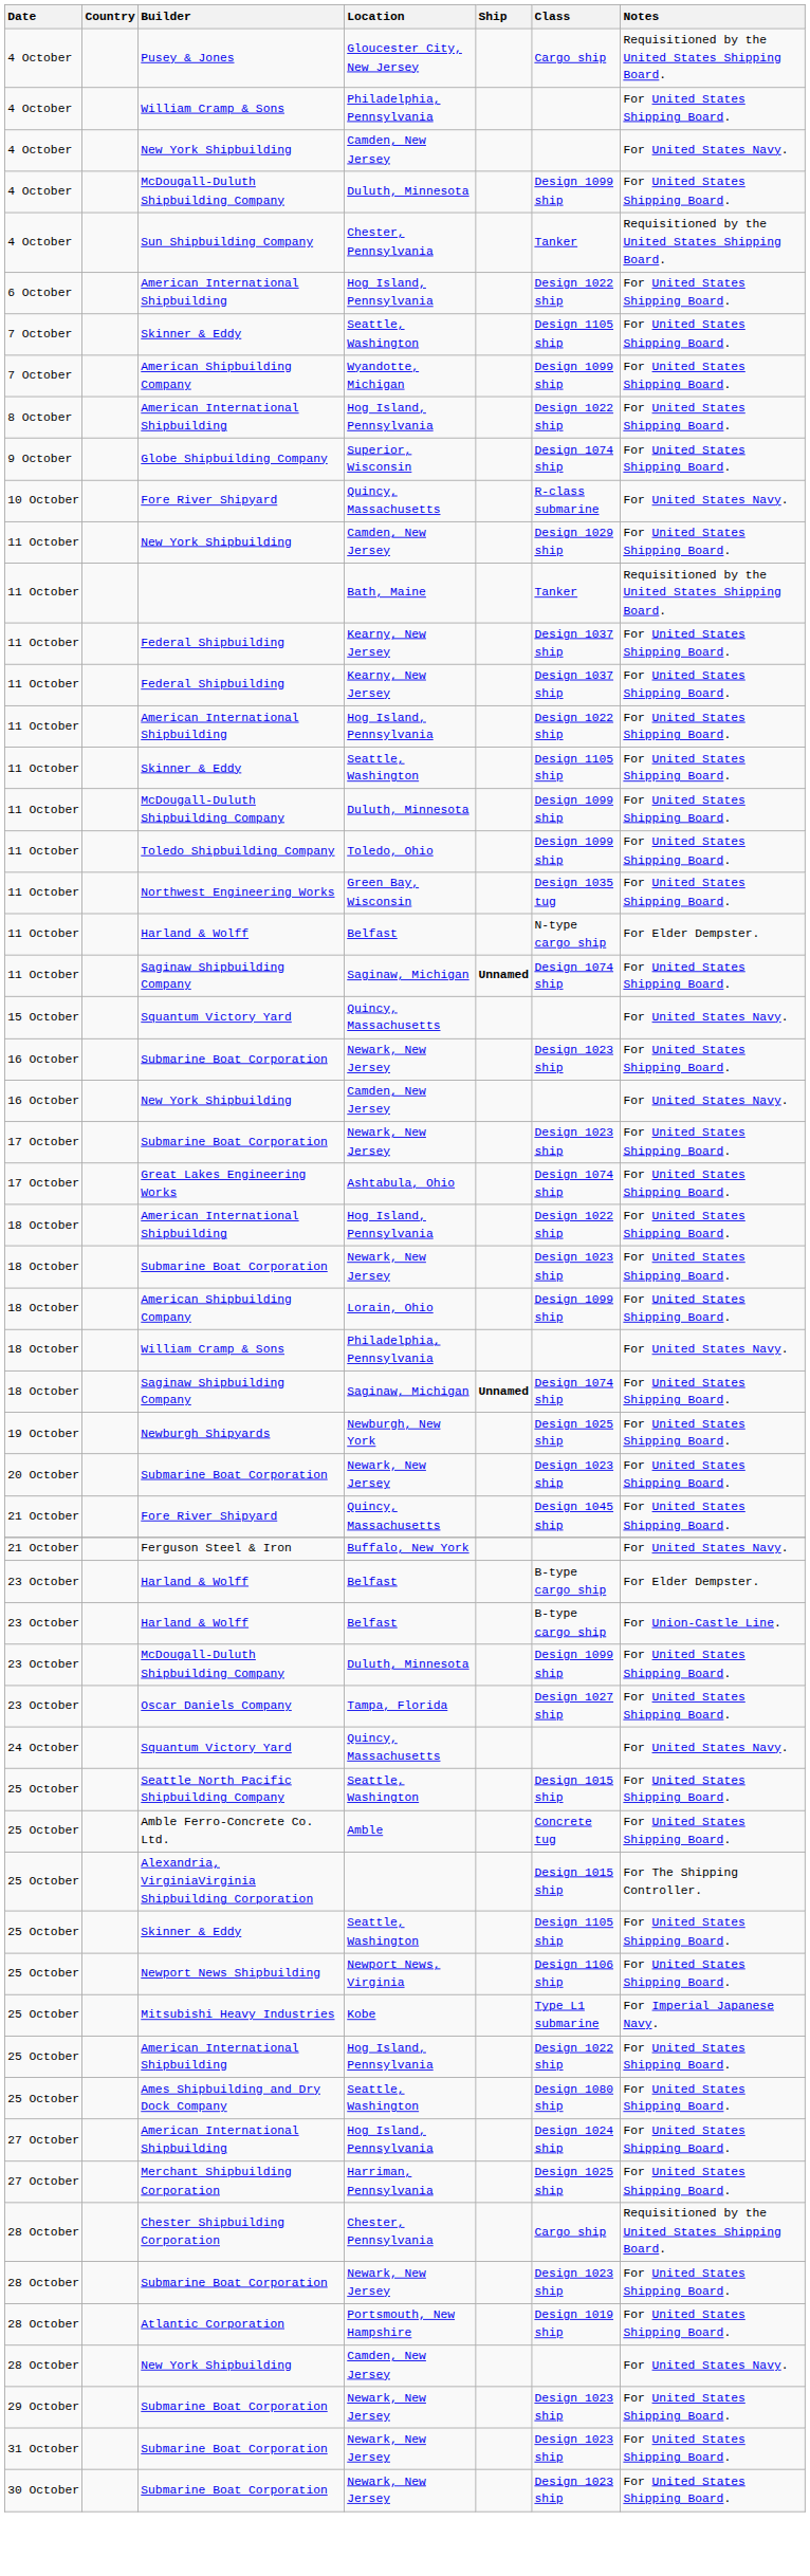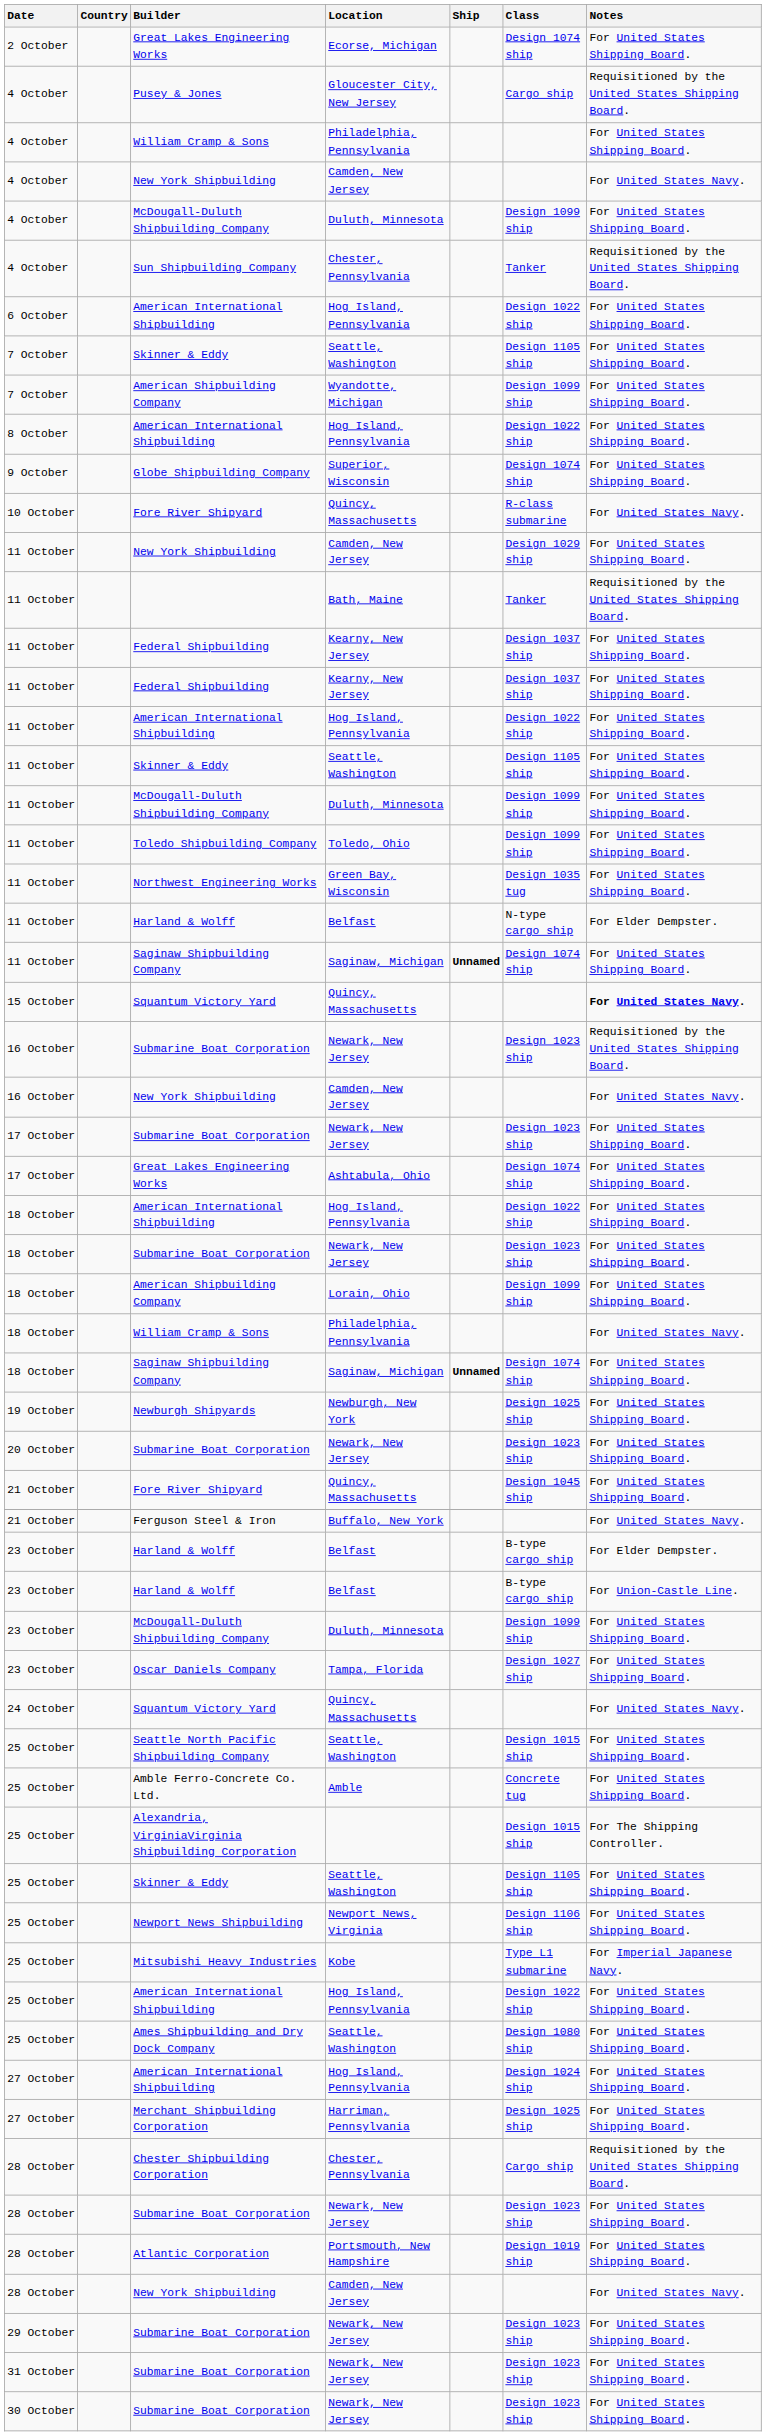+ row: 2 October | Great Lakes Engineering Works | Ecorse, Michigan | Design 1074 ship | For United States Shipping Board.
15 October / Squantum Victory Yard | Notes: normal -> bold
16 October / Submarine Boat Corporation | Notes: For United States Shipping Board. -> Requisitioned by the United States Shipping Board.
